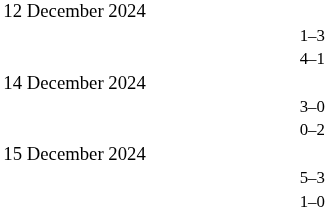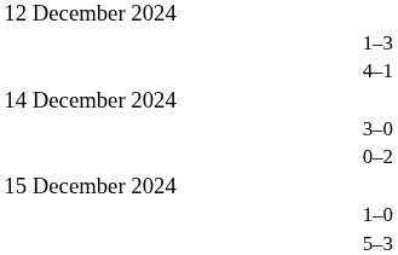rows swapped: 5–3 <-> 1–0
